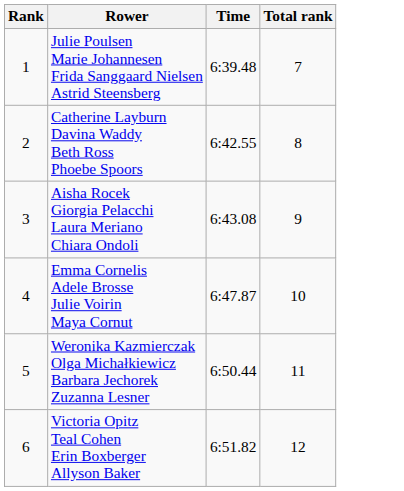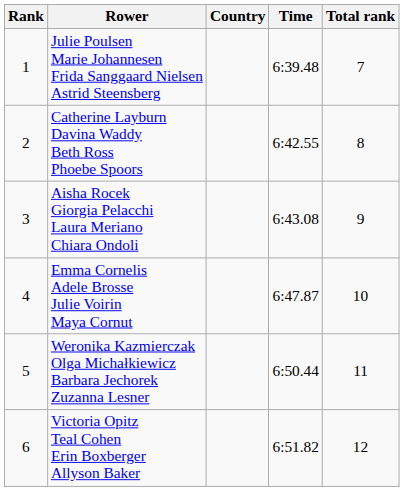+ column: Country
